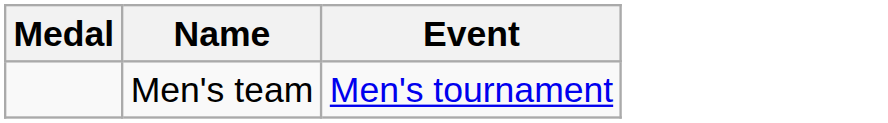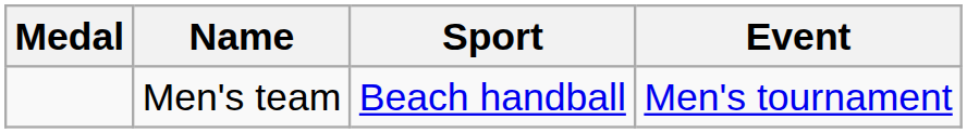+ column: Sport | Beach handball
